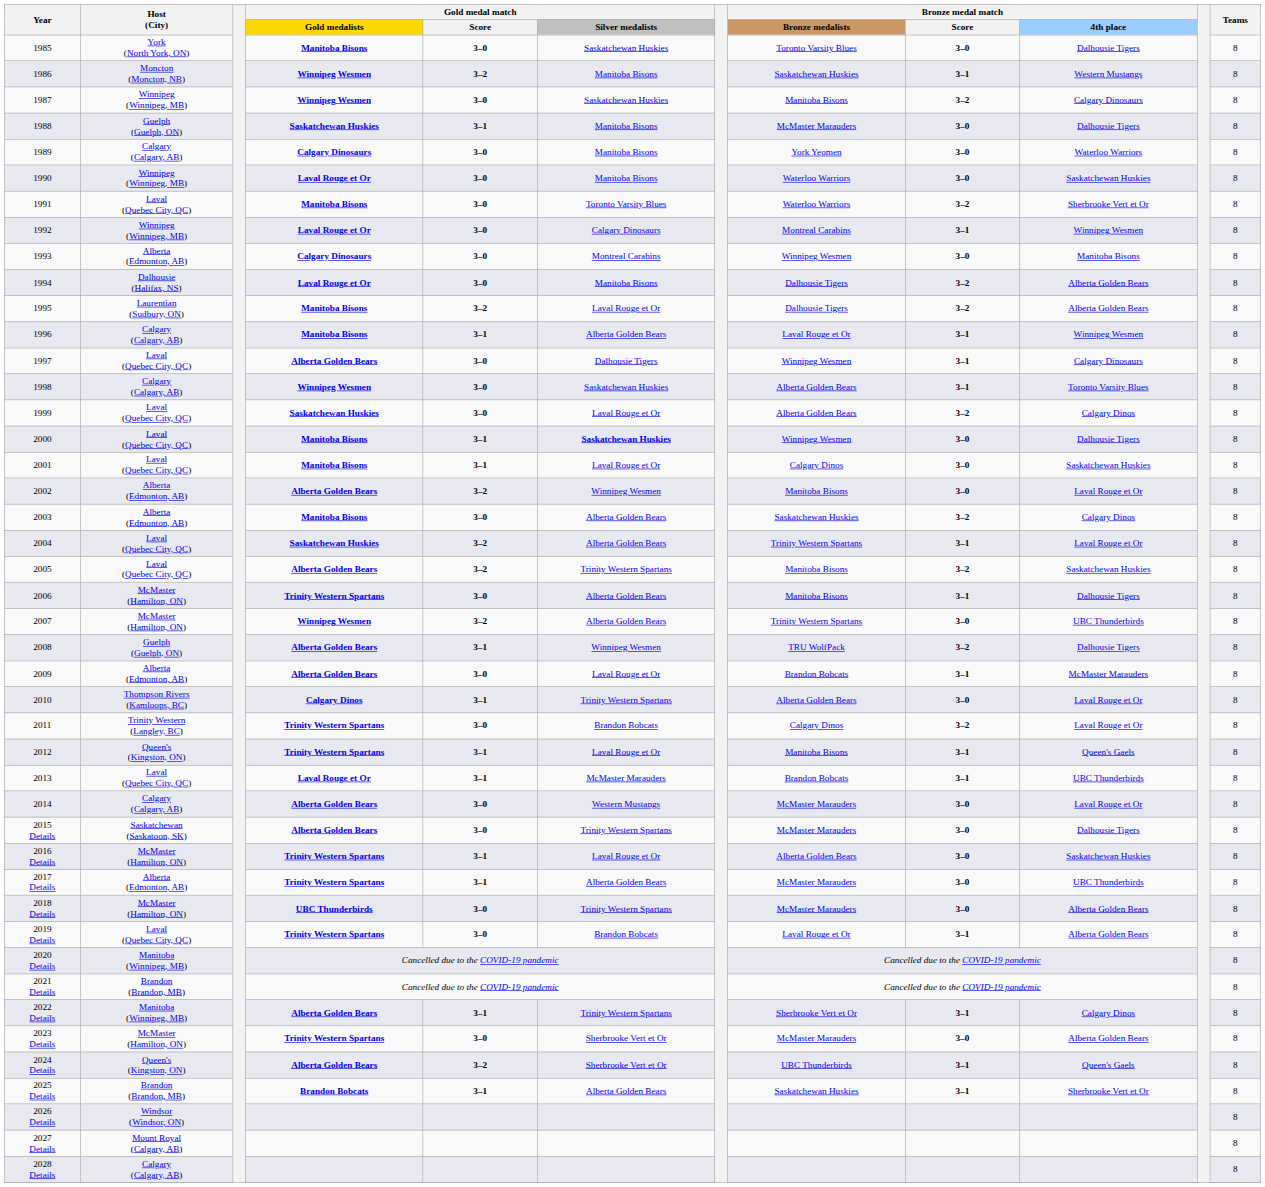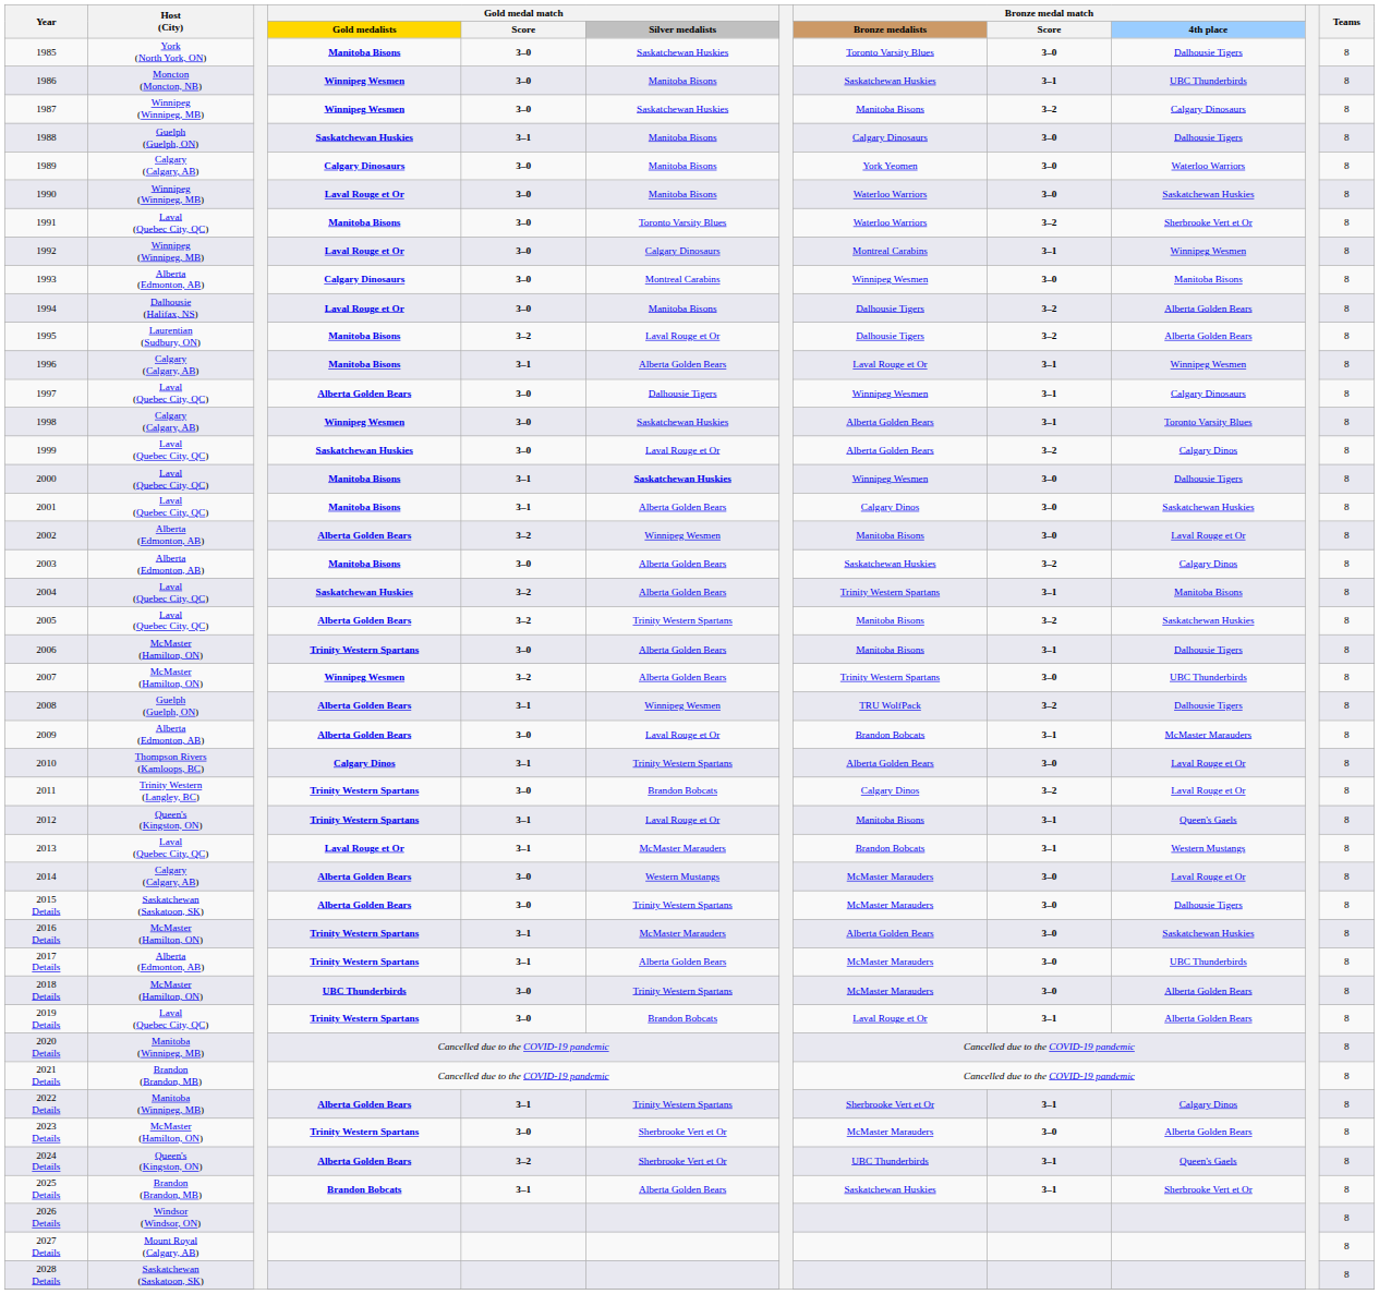1986 | Gold medal match / Score: 3–2 -> 3–0
1986 | Bronze medal match / 4th place: Western Mustangs -> UBC Thunderbirds
1988 | Bronze medal match / Bronze medalists: McMaster Marauders -> Calgary Dinosaurs
2001 | Gold medal match / Silver medalists: Laval Rouge et Or -> Alberta Golden Bears
2004 | Bronze medal match / 4th place: Laval Rouge et Or -> Manitoba Bisons
2013 | Bronze medal match / 4th place: UBC Thunderbirds -> Western Mustangs
2016 Details | Gold medal match / Silver medalists: Laval Rouge et Or -> McMaster Marauders
2028 Details | Host (City): Calgary (Calgary, AB) -> Saskatchewan (Saskatoon, SK)
